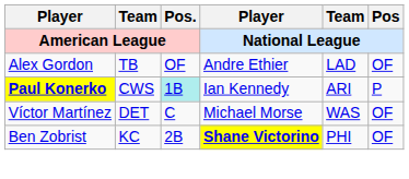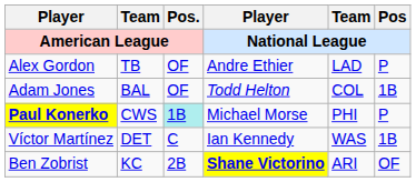Alex Gordon | Pos / National League: OF -> P
+ row: Adam Jones | BAL | OF | Todd Helton | COL | 1B
Paul Konerko | Player / National League: Ian Kennedy -> Michael Morse
Paul Konerko | Team / National League: ARI -> PHI
Víctor Martínez | Player / National League: Michael Morse -> Ian Kennedy
Víctor Martínez | Pos / National League: OF -> 1B
Ben Zobrist | Team / National League: PHI -> ARI
